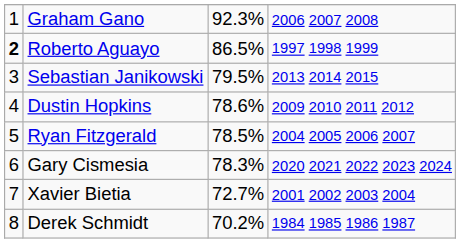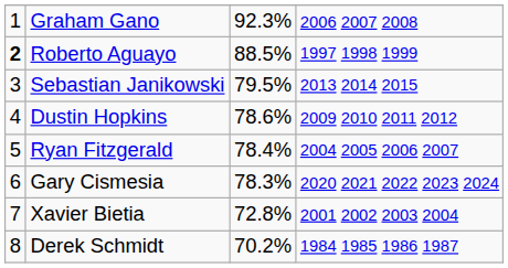Roberto Aguayo | column 3: 86.5% -> 88.5%
Ryan Fitzgerald | column 3: 78.5% -> 78.4%
Xavier Bietia | column 3: 72.7% -> 72.8%
